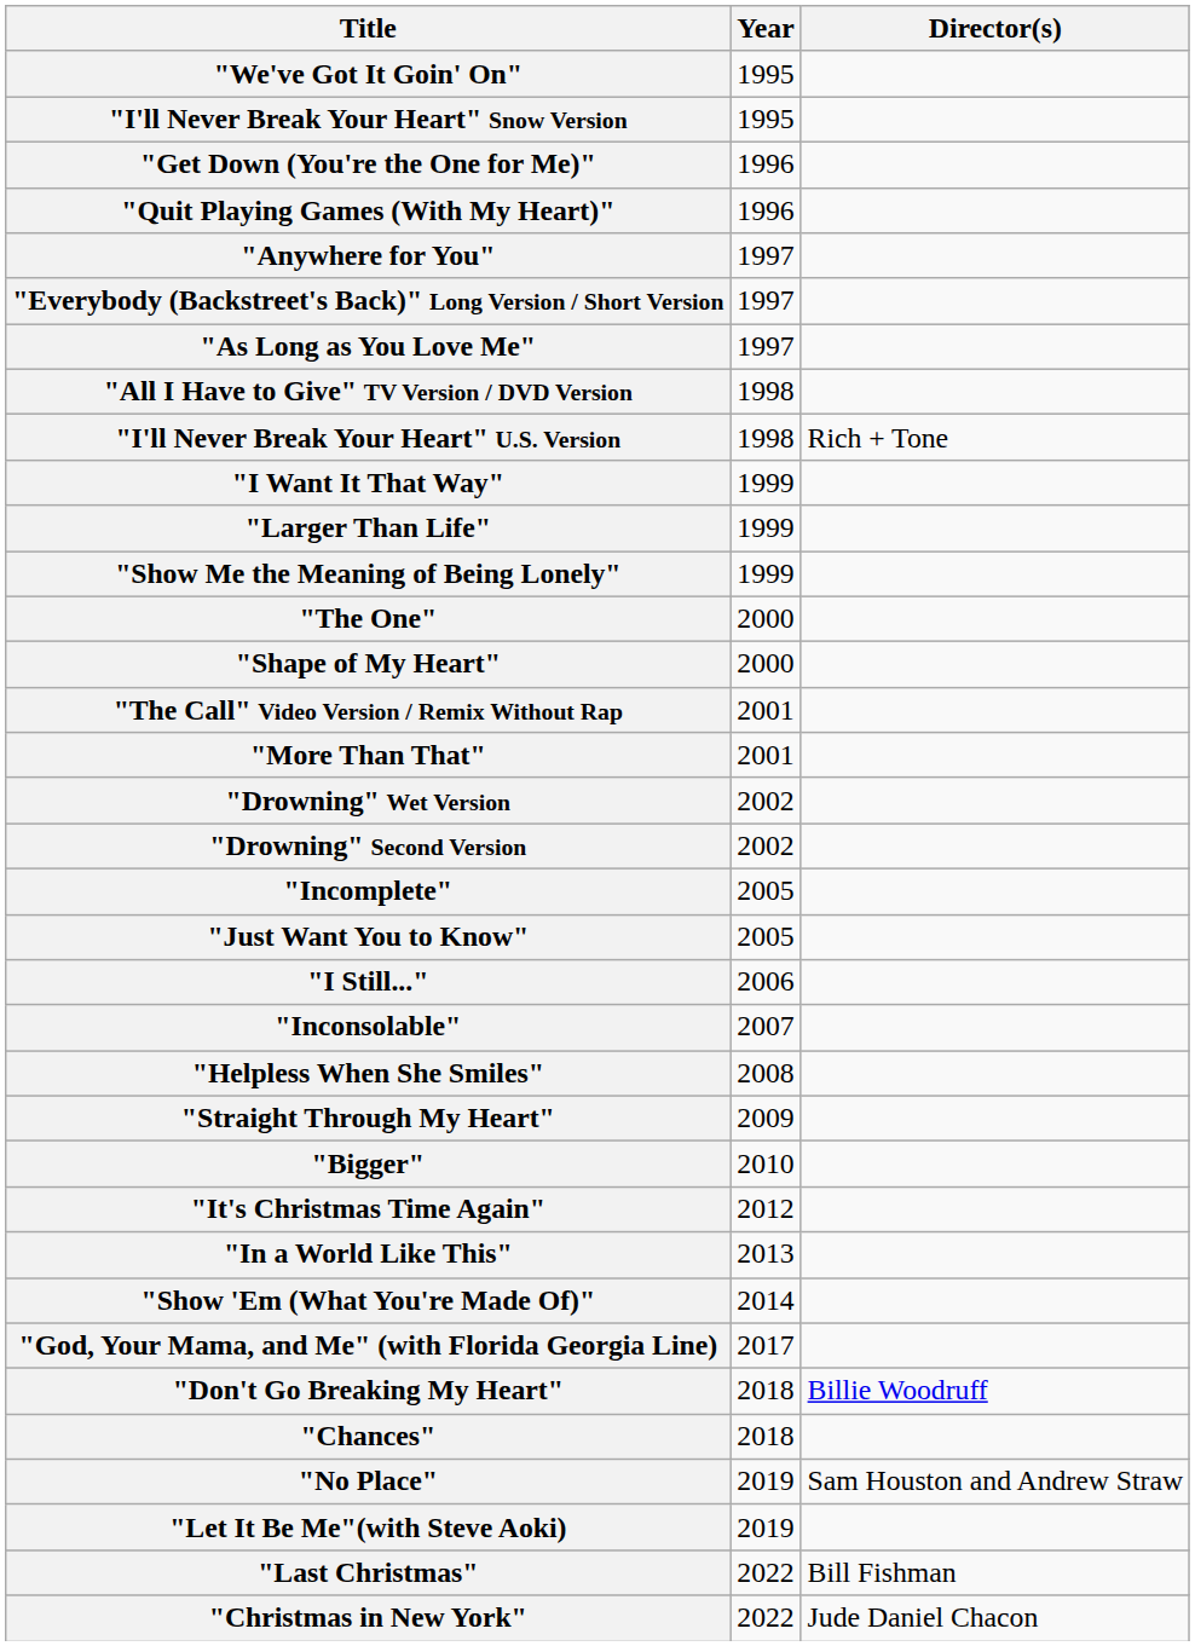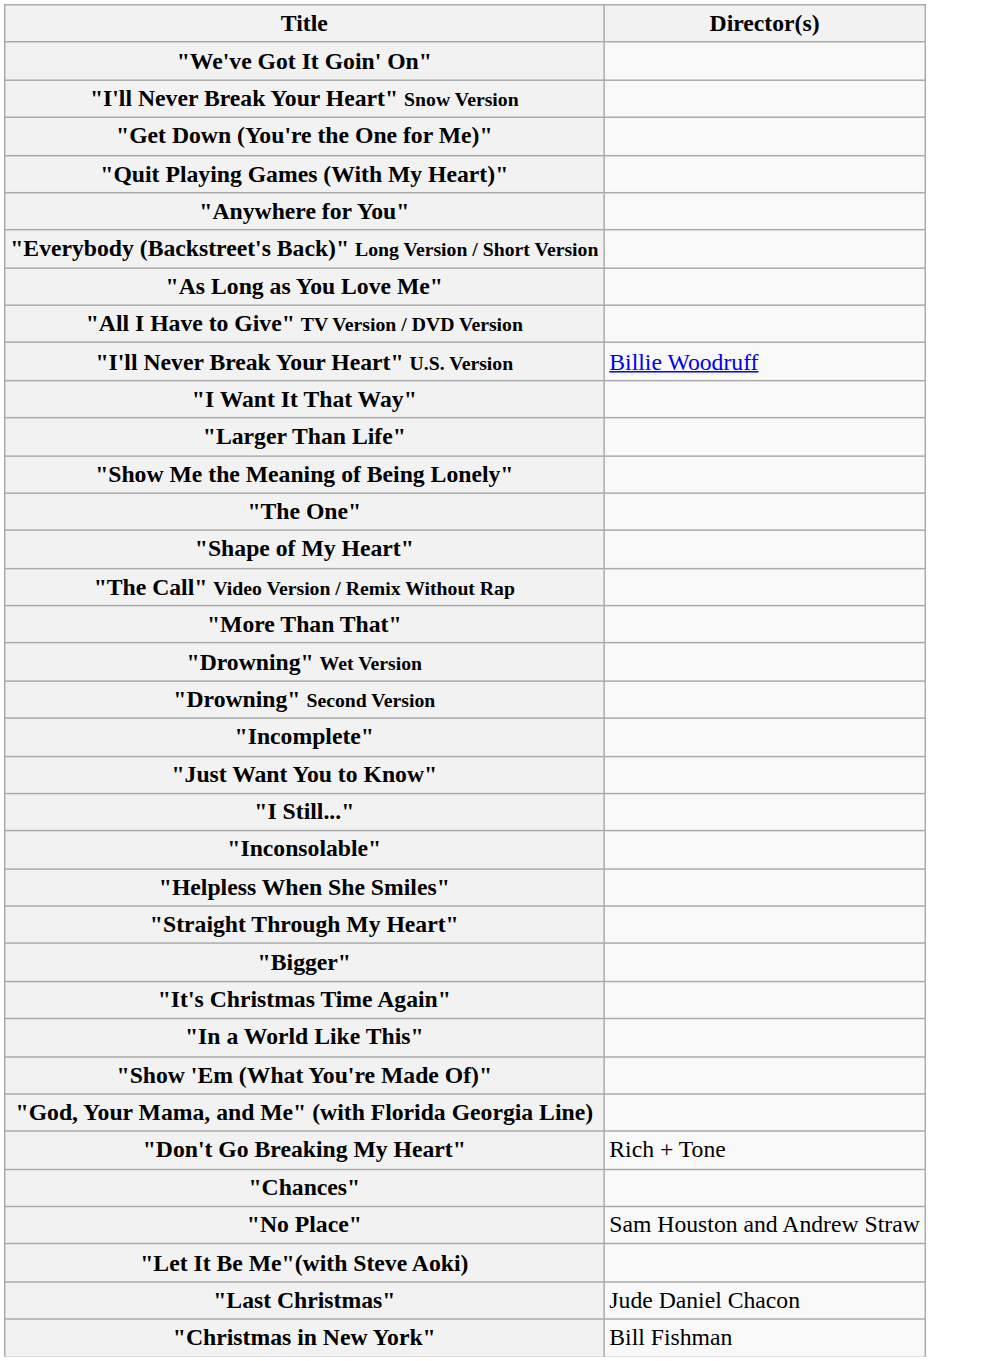- column: Year | 1995 | 1995 | 1996 | 1996 | 1997 | 1997 | 1997 | 1998 | 1998 | 1999 | 1999 | 1999 | 2000 | 2000 | 2001 | 2001 | 2002 | 2002 | 2005 | 2005 | 2006 | 2007 | 2008 | 2009 | 2010 | 2012 | 2013 | 2014 | 2017 | 2018 | 2018 | 2019 | 2019 | 2022 | 2022
"I'll Never Break Your Heart" U.S. Version | Director(s): Rich + Tone -> Billie Woodruff
"Don't Go Breaking My Heart" | Director(s): Billie Woodruff -> Rich + Tone
"Last Christmas" | Director(s): Bill Fishman -> Jude Daniel Chacon
"Christmas in New York" | Director(s): Jude Daniel Chacon -> Bill Fishman
